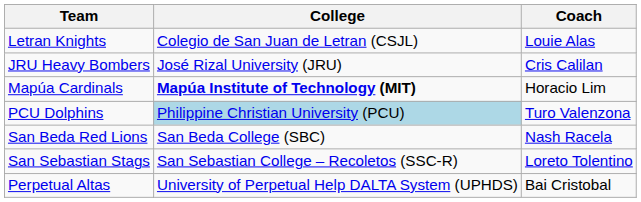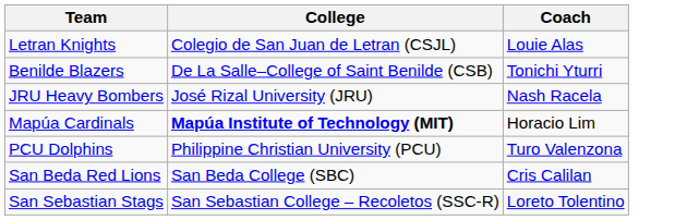+ row: Benilde Blazers | De La Salle–College of Saint Benilde (CSB) | Tonichi Yturri
JRU Heavy Bombers | Coach: Cris Calilan -> Nash Racela
PCU Dolphins | College: lightblue background -> no background
San Beda Red Lions | Coach: Nash Racela -> Cris Calilan
- row: Perpetual Altas | University of Perpetual Help DALTA System (UPHDS) | Bai Cristobal
